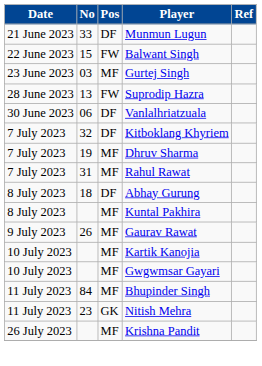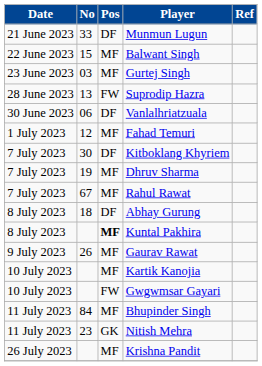Balwant Singh | Pos: FW -> MF
+ row: 1 July 2023 | 12 | MF | Fahad Temuri
Kitboklang Khyriem | No: 32 -> 30
Rahul Rawat | No: 31 -> 67
Kuntal Pakhira | Pos: normal -> bold
Gwgwmsar Gayari | Pos: MF -> FW
